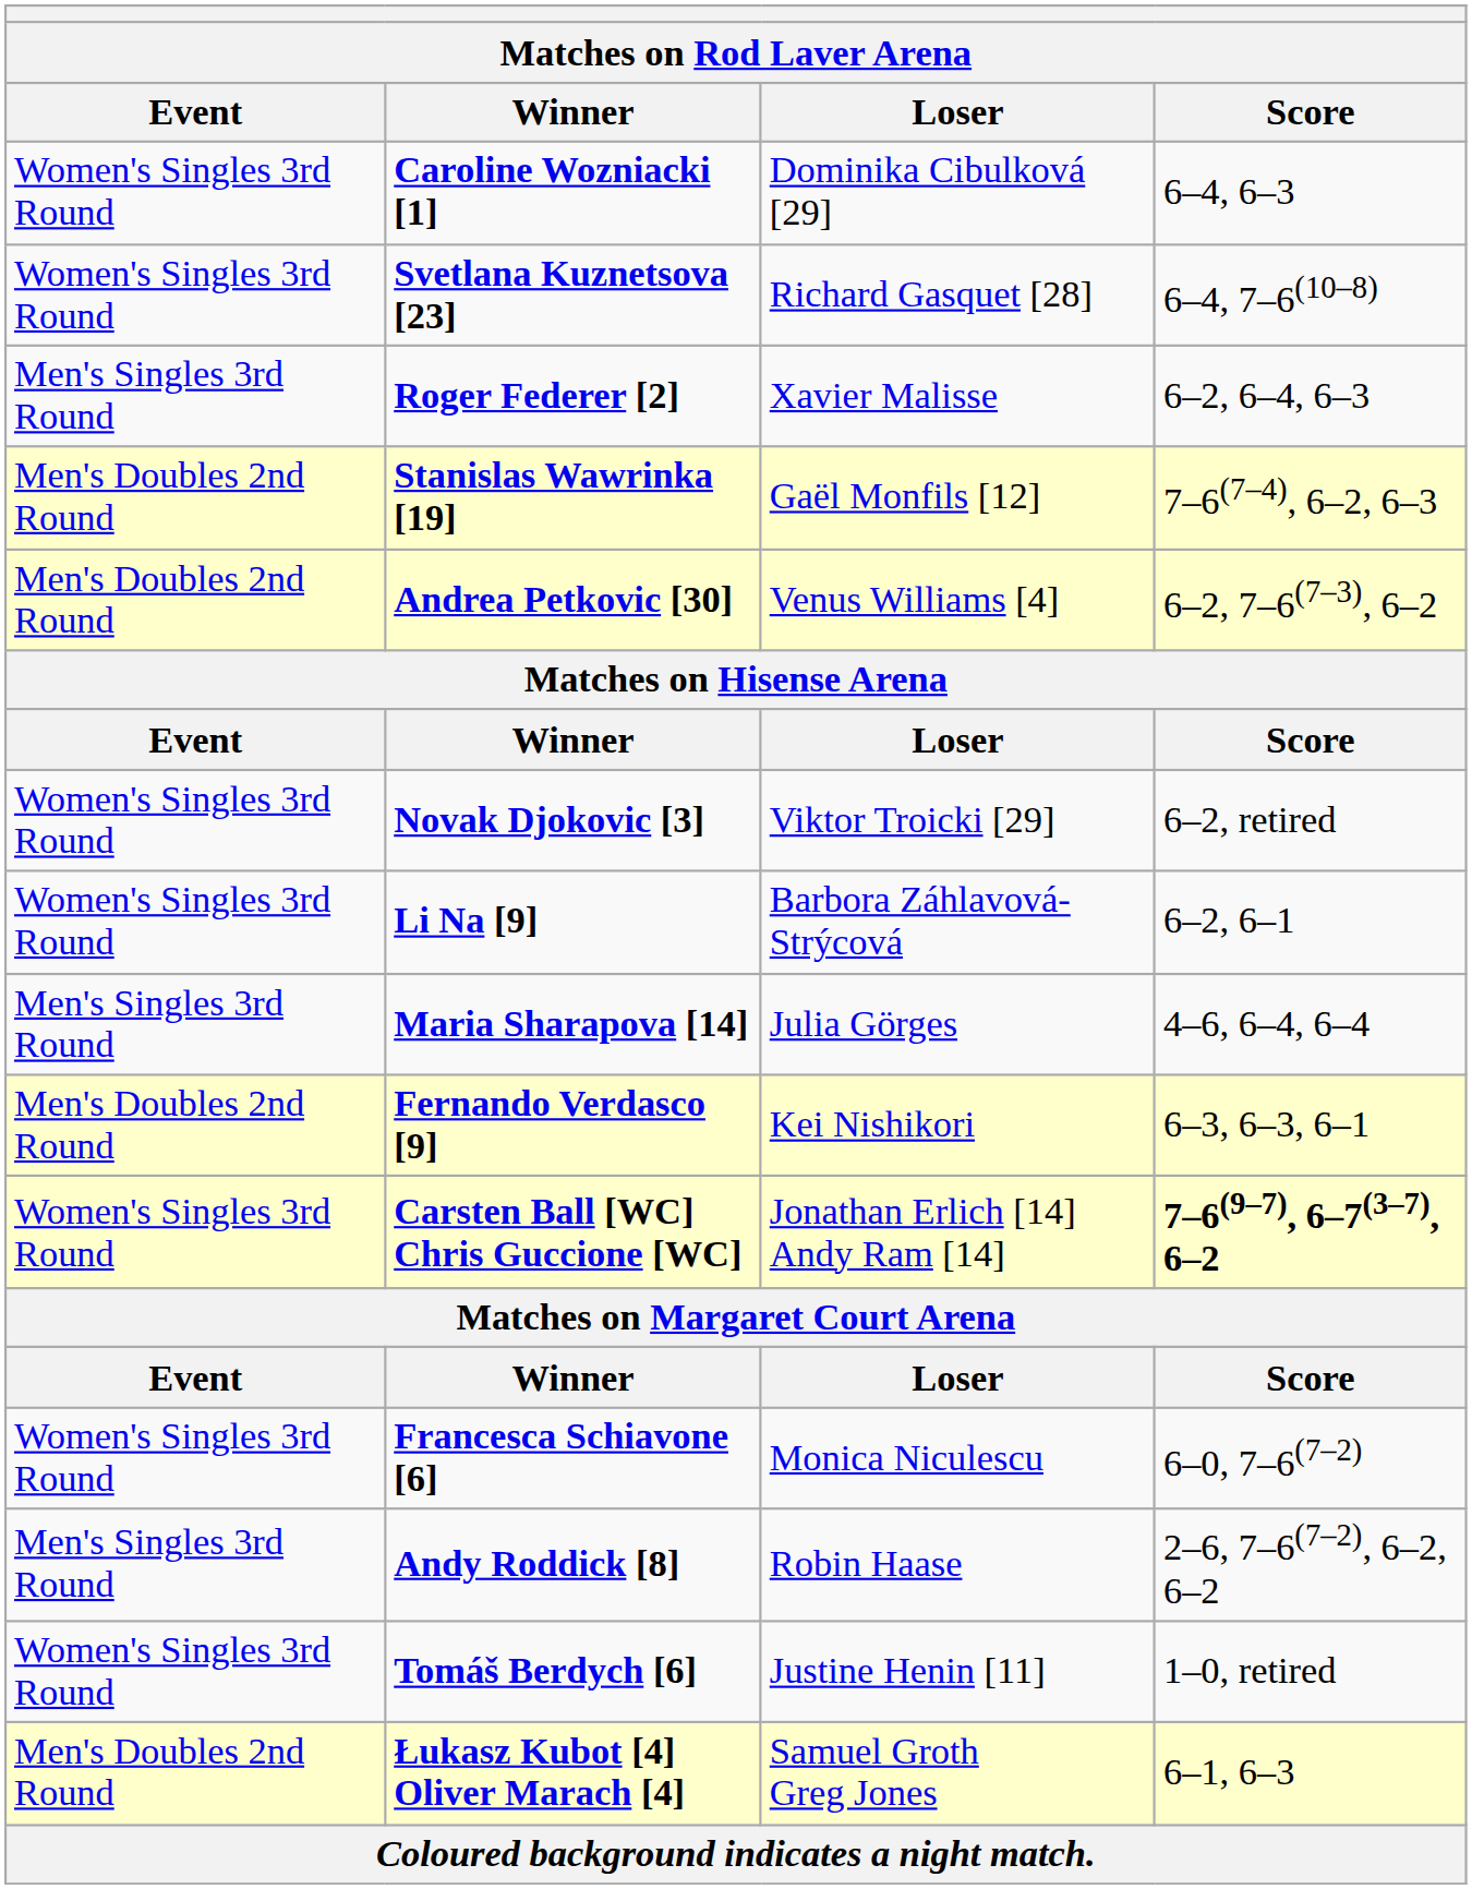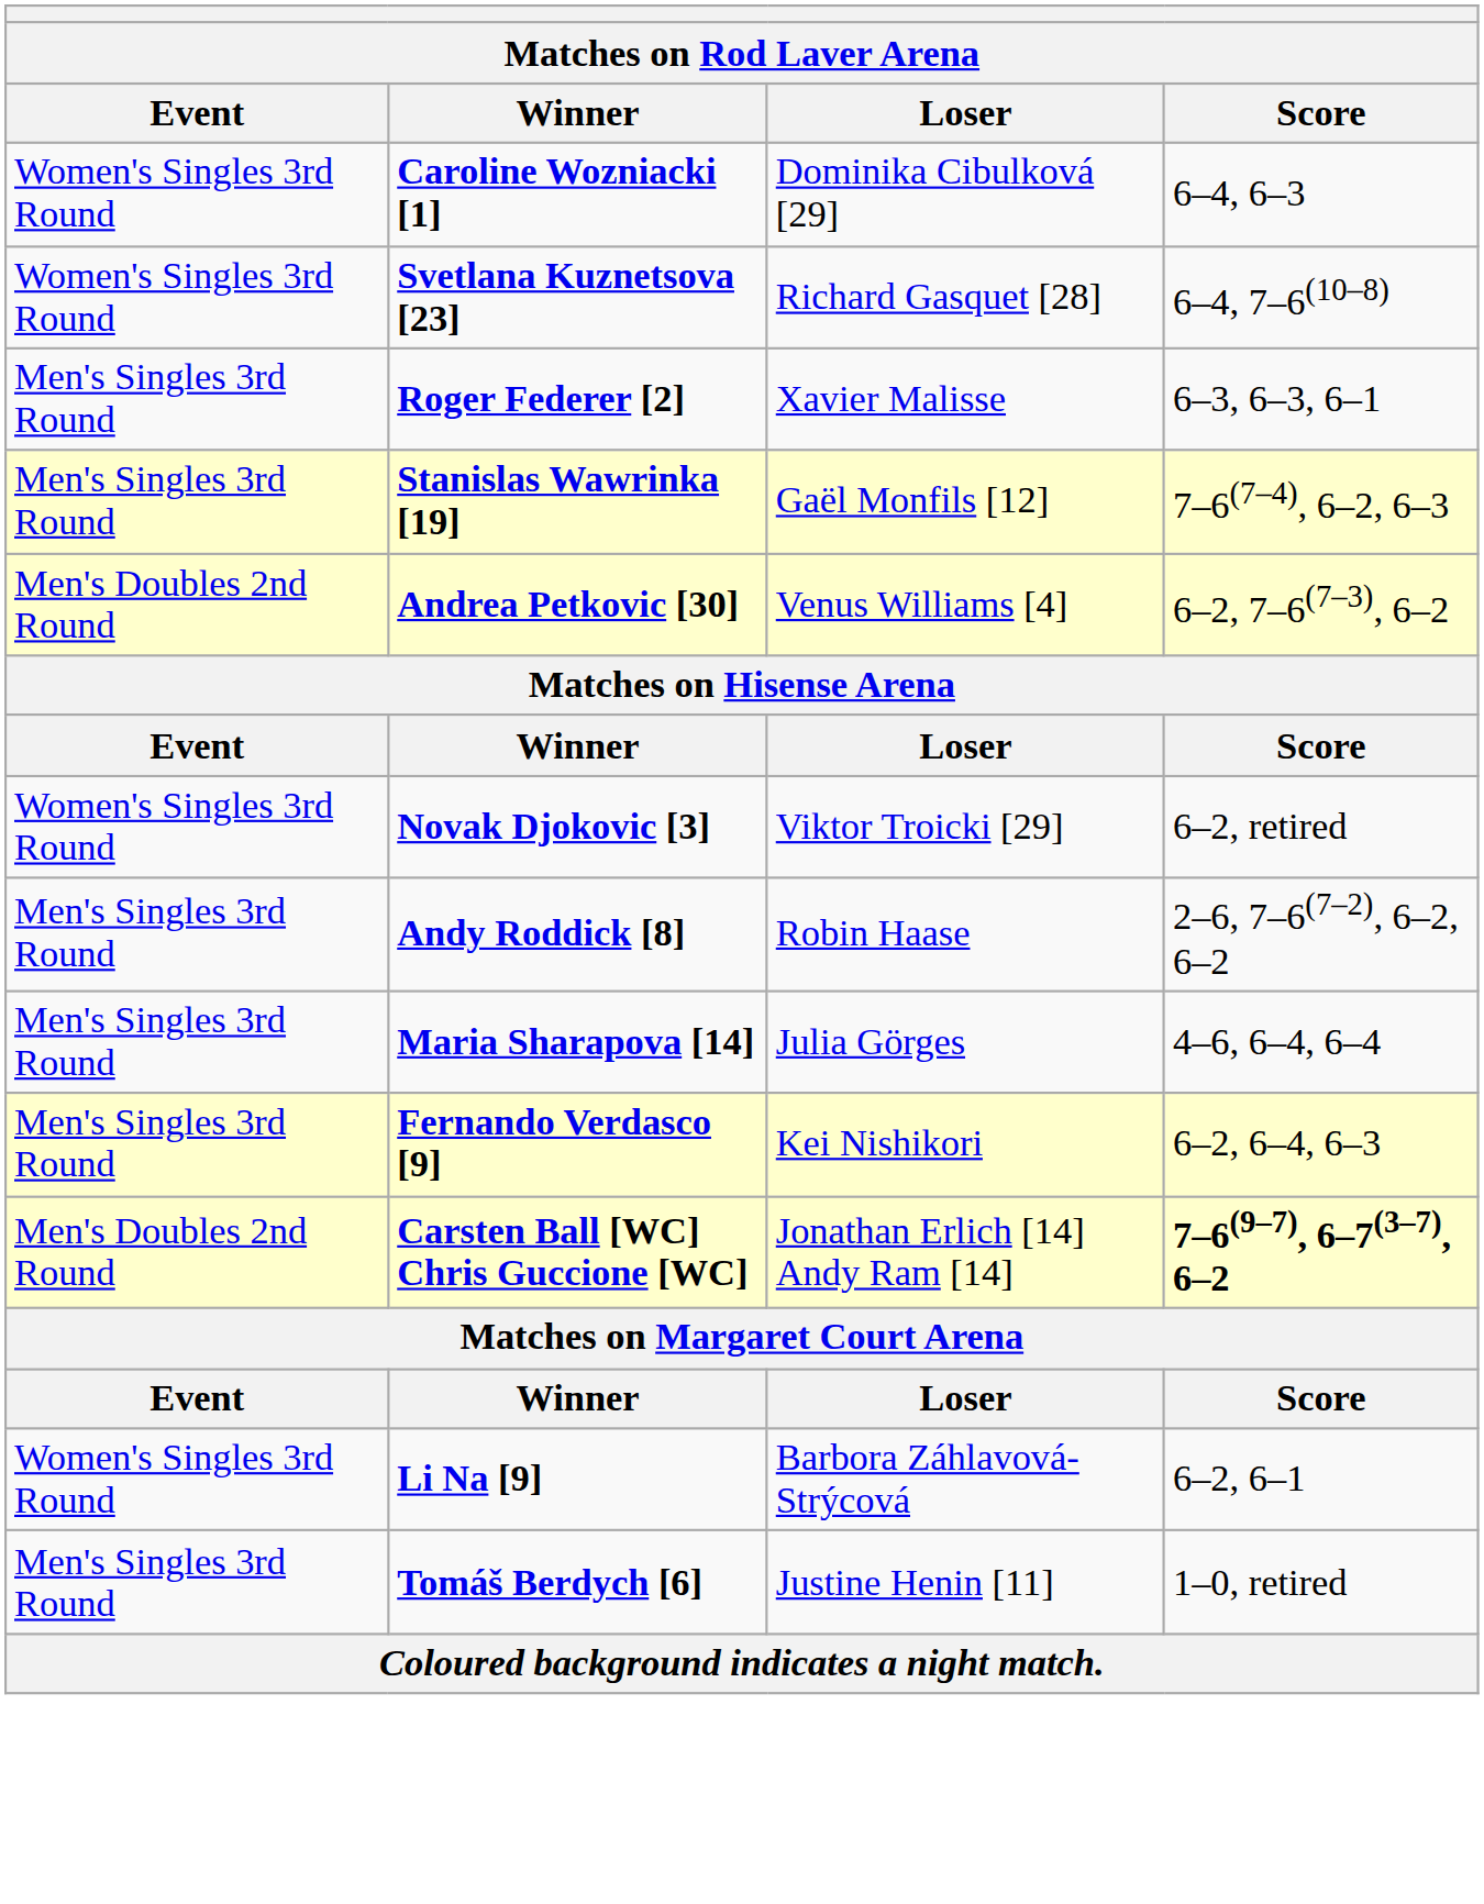Roger Federer [2] | Score: 6–2, 6–4, 6–3 -> 6–3, 6–3, 6–1
Stanislas Wawrinka [19] | Event: Men's Doubles 2nd Round -> Men's Singles 3rd Round
rows swapped: Andy Roddick [8] <-> Li Na [9]
Fernando Verdasco [9] | Event: Men's Doubles 2nd Round -> Men's Singles 3rd Round
Fernando Verdasco [9] | Score: 6–3, 6–3, 6–1 -> 6–2, 6–4, 6–3
Carsten Ball [WC] Chris Guccione [WC] | Event: Women's Singles 3rd Round -> Men's Doubles 2nd Round
- row: Women's Singles 3rd Round | Francesca Schiavone [6] | Monica Niculescu | 6–0, 7–6(7–2)
Tomáš Berdych [6] | Event: Women's Singles 3rd Round -> Men's Singles 3rd Round
- row: Men's Doubles 2nd Round | Łukasz Kubot [4] Oliver Marach [4] | Samuel Groth Greg Jones | 6–1, 6–3
